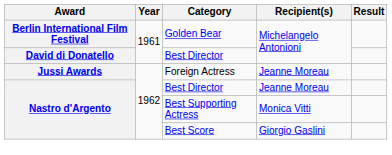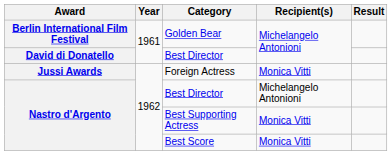Foreign Actress | Recipient(s): Jeanne Moreau -> Monica Vitti
Nastro d'Argento / Best Director | Recipient(s): Jeanne Moreau -> Michelangelo Antonioni
Best Score | Recipient(s): Giorgio Gaslini -> Monica Vitti
